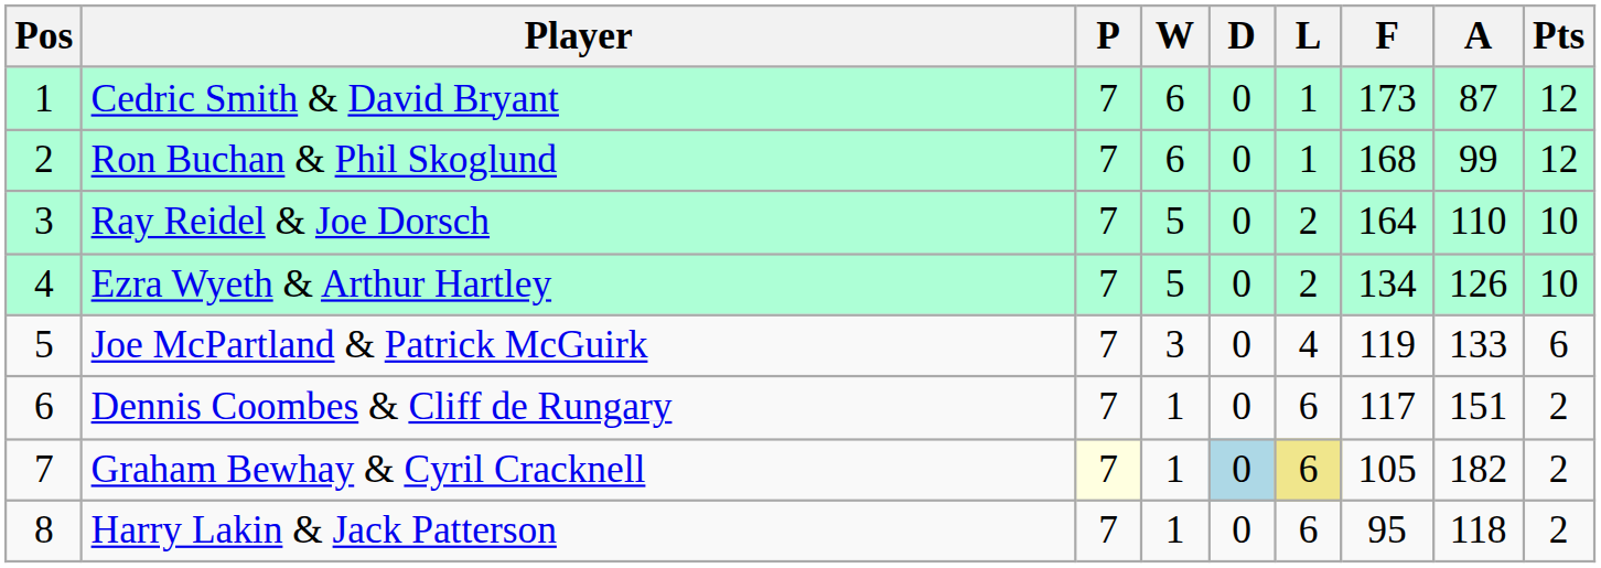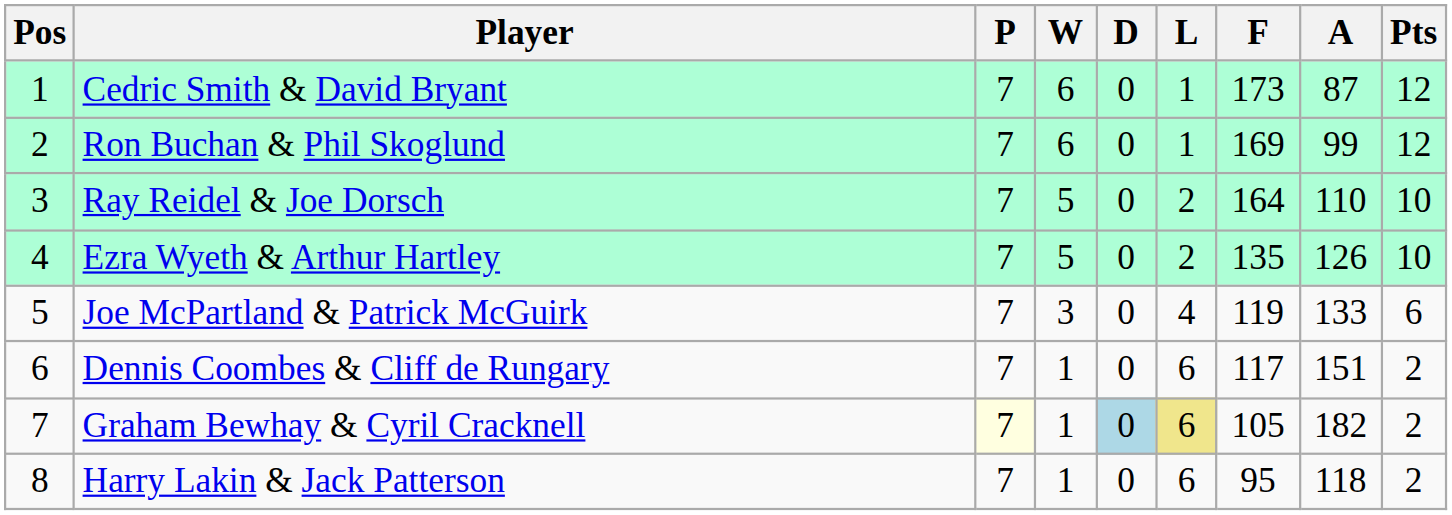Ron Buchan & Phil Skoglund | F: 168 -> 169
Ezra Wyeth & Arthur Hartley | F: 134 -> 135
